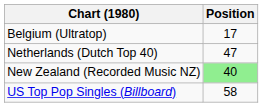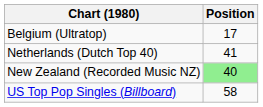Netherlands (Dutch Top 40) | Position: 47 -> 41
